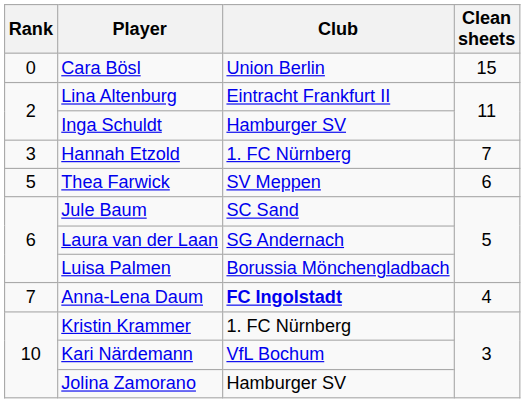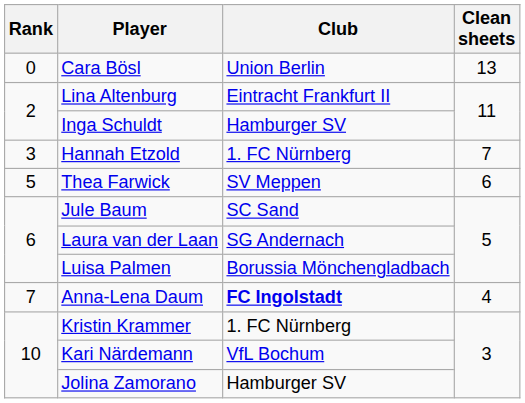Cara Bösl | Clean sheets: 15 -> 13
